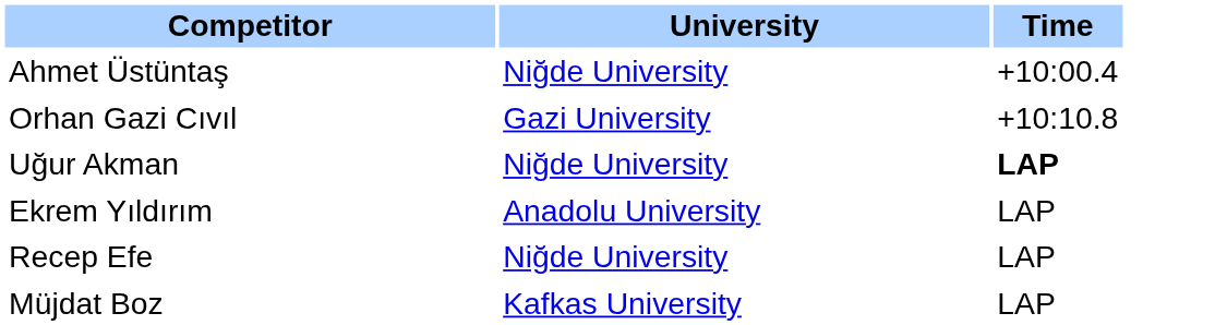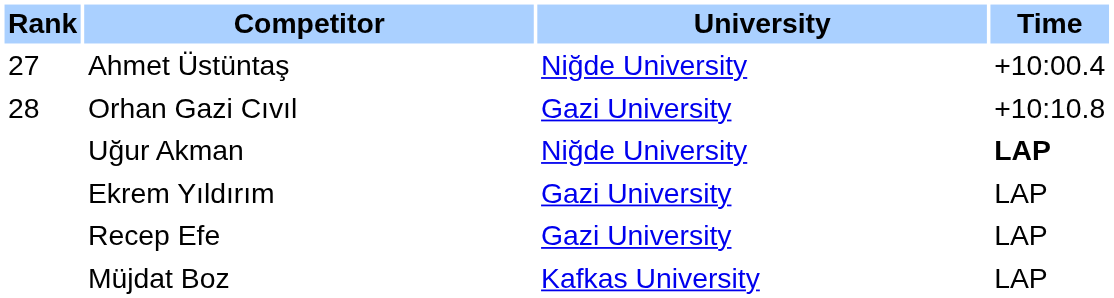+ column: Rank | 27 | 28
Ekrem Yıldırım | University: Anadolu University -> Gazi University
Recep Efe | University: Niğde University -> Gazi University
